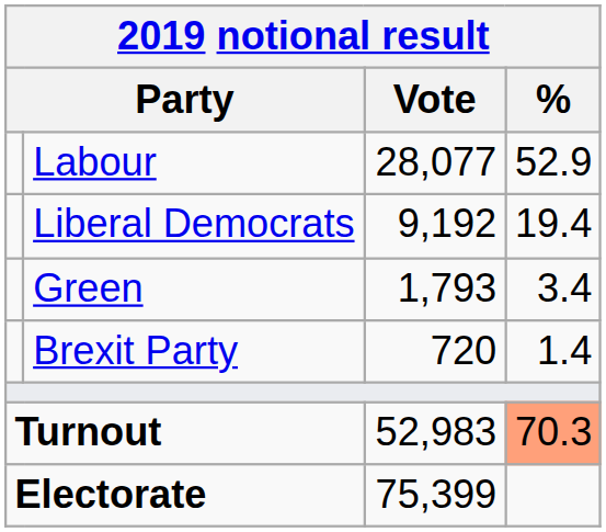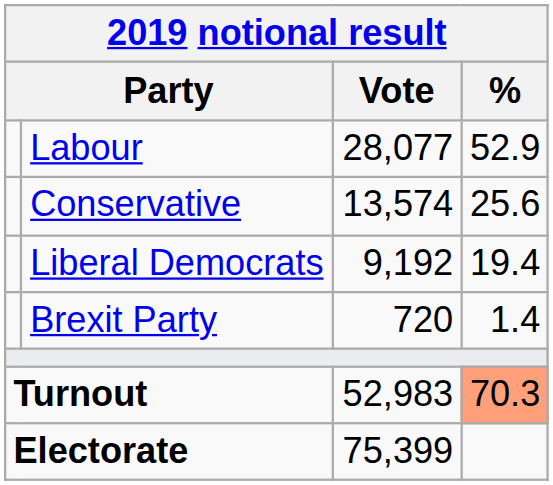+ row: Conservative | 13,574 | 25.6
- row: Green | 1,793 | 3.4
